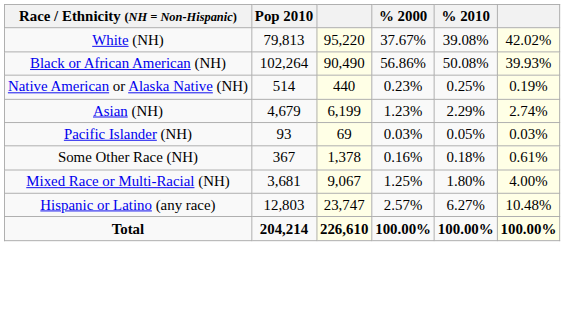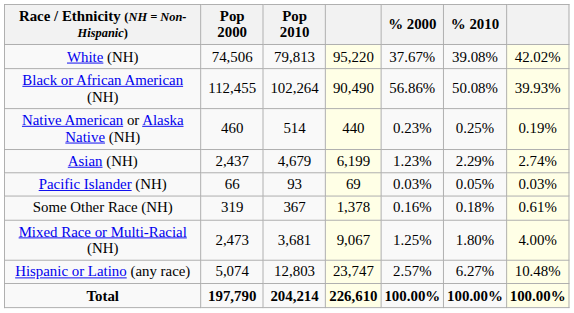+ column: Pop 2000 | 74,506 | 112,455 | 460 | 2,437 | 66 | 319 | 2,473 | 5,074 | 197,790
